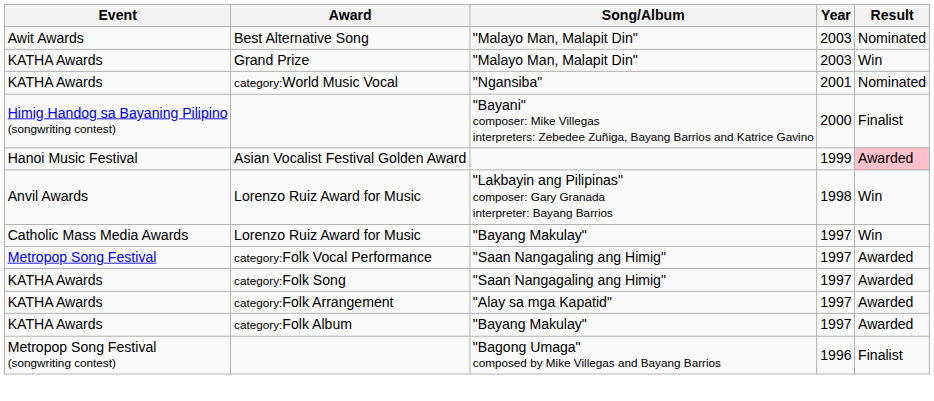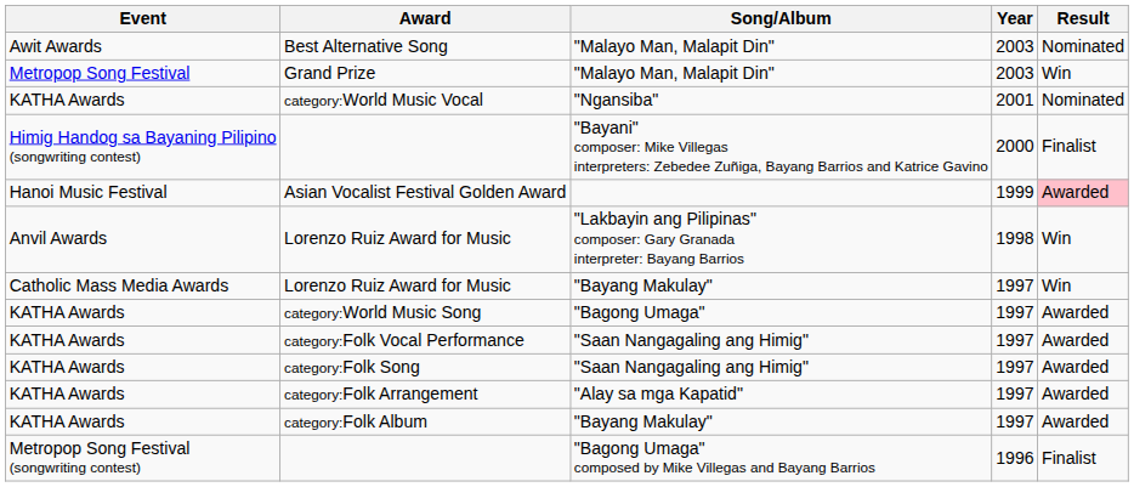Grand Prize | Event: KATHA Awards -> Metropop Song Festival
+ row: KATHA Awards | category:World Music Song | "Bagong Umaga" | 1997 | Awarded
category:Folk Vocal Performance | Event: Metropop Song Festival -> KATHA Awards
